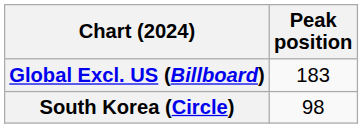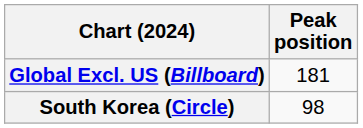Global Excl. US (Billboard) | Peak position: 183 -> 181
